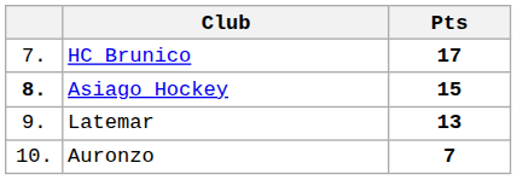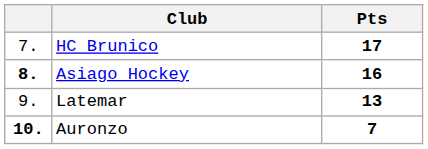Asiago Hockey | Pts: 15 -> 16
Auronzo | column 1: normal -> bold
